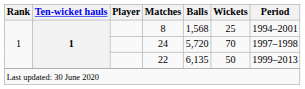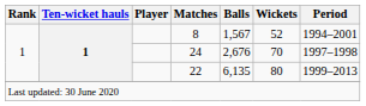8 | Balls: 1,568 -> 1,567
8 | Wickets: 25 -> 52
24 | Balls: 5,720 -> 2,676
22 | Wickets: 50 -> 80
